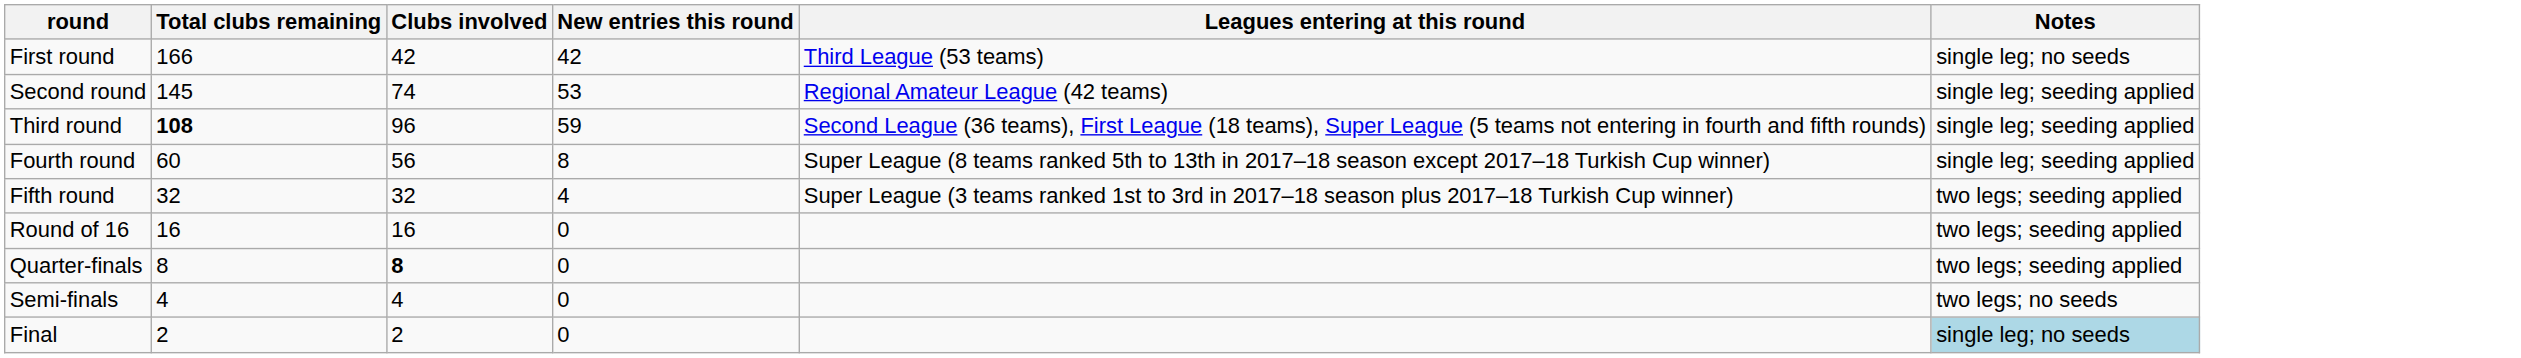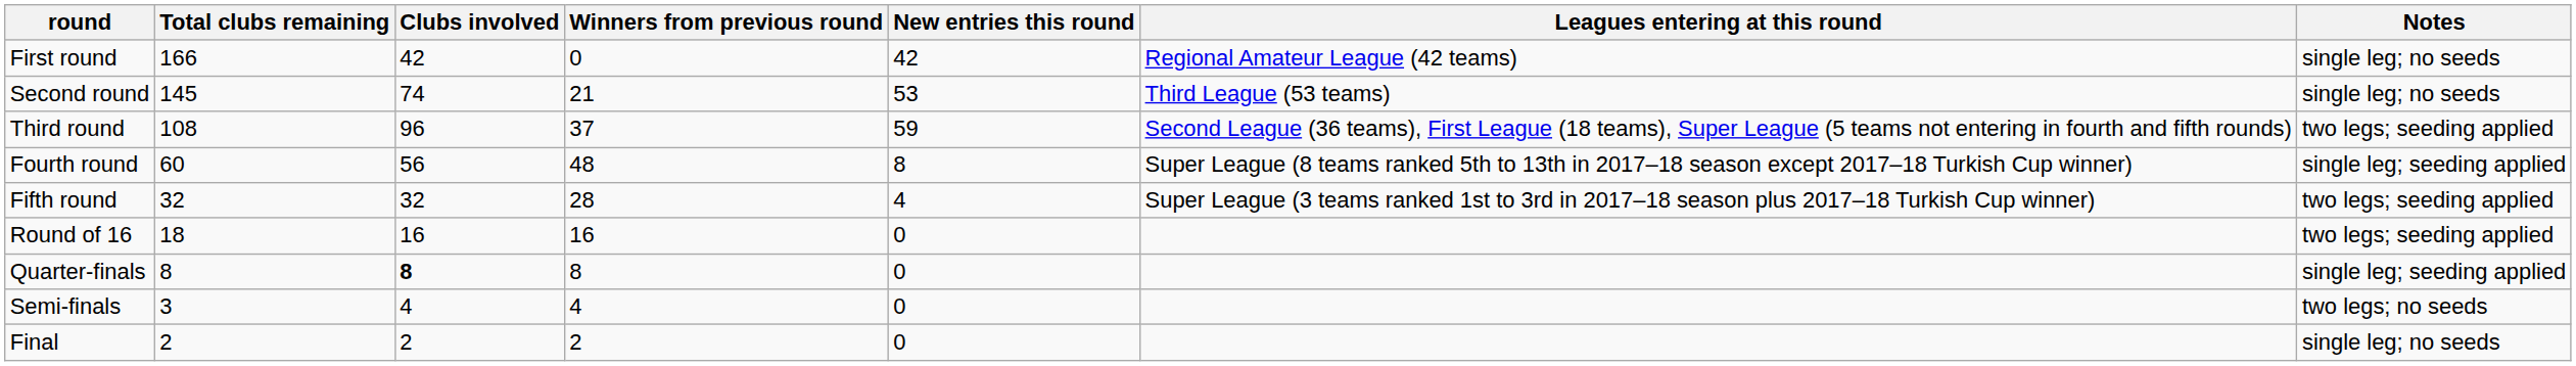+ column: Winners from previous round | 0 | 21 | 37 | 48 | 28 | 16 | 8 | 4 | 2
First round | Leagues entering at this round: Third League (53 teams) -> Regional Amateur League (42 teams)
Second round | Leagues entering at this round: Regional Amateur League (42 teams) -> Third League (53 teams)
Second round | Notes: single leg; seeding applied -> single leg; no seeds
Third round | Total clubs remaining: bold -> normal
Third round | Notes: single leg; seeding applied -> two legs; seeding applied
Round of 16 | Total clubs remaining: 16 -> 18
Quarter-finals | Notes: two legs; seeding applied -> single leg; seeding applied
Semi-finals | Total clubs remaining: 4 -> 3
Final | Notes: lightblue background -> no background
